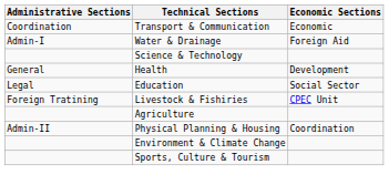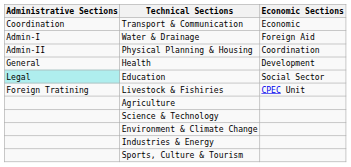rows swapped: Physical Planning & Housing <-> Science & Technology
Education | Administrative Sections: no background -> paleturquoise background
+ row: Industries & Energy
